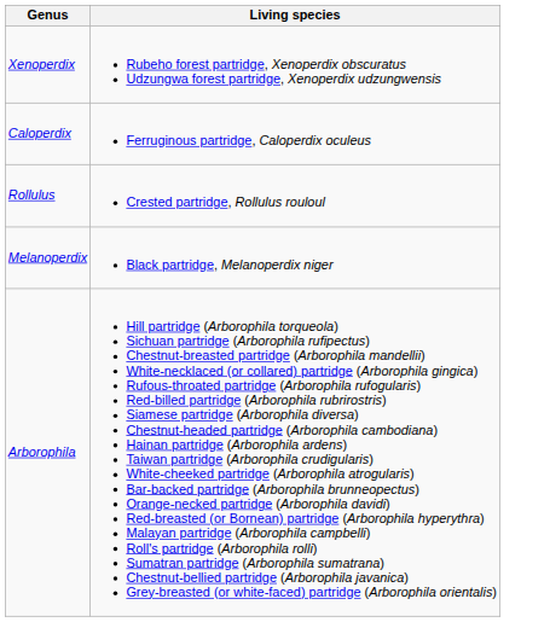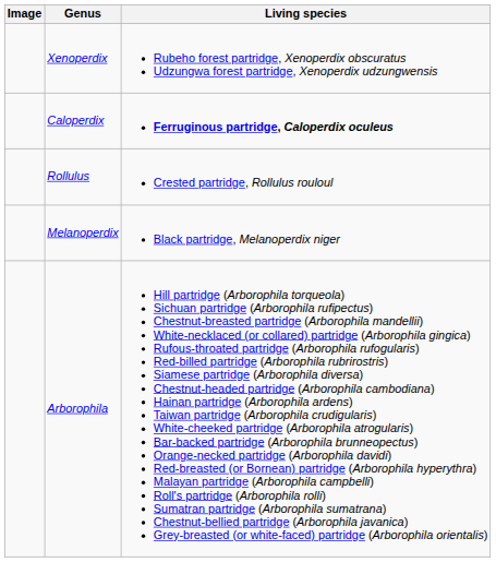+ column: Image
Caloperdix | Living species: normal -> bold
